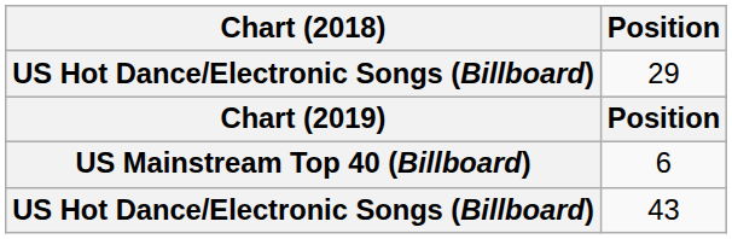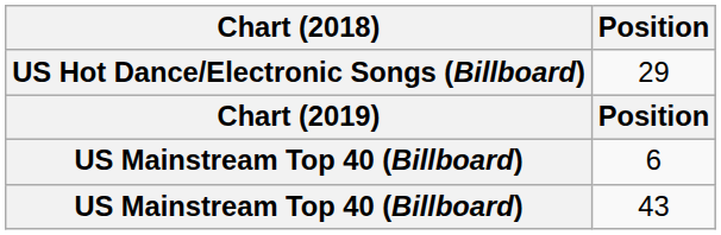43 | Chart (2018): US Hot Dance/Electronic Songs (Billboard) -> US Mainstream Top 40 (Billboard)
